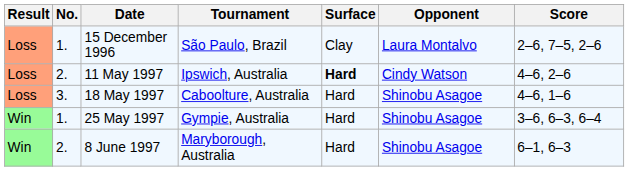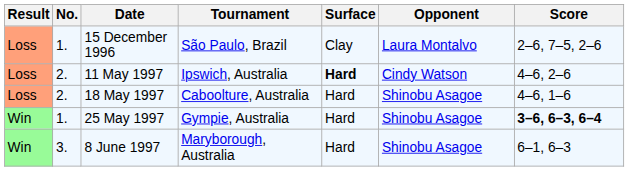18 May 1997 | No.: 3. -> 2.
25 May 1997 | Score: normal -> bold
8 June 1997 | No.: 2. -> 3.
